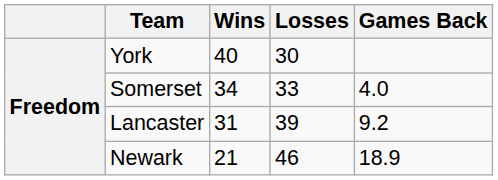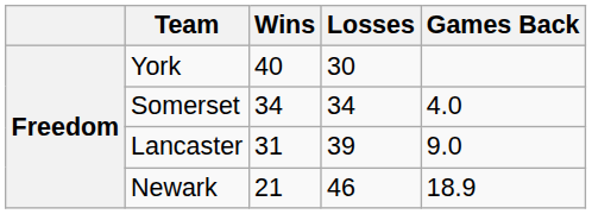Somerset | Losses: 33 -> 34
Lancaster | Games Back: 9.2 -> 9.0
